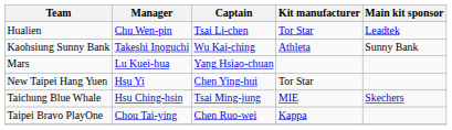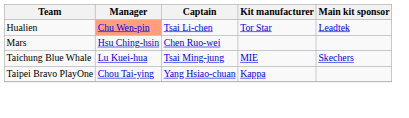Hualien | Manager: no background -> lightsalmon background
- row: Kaohsiung Sunny Bank | Takeshi Inoguchi | Wu Kai-ching | Athleta | Sunny Bank
Mars | Manager: Lu Kuei-hua -> Hsu Ching-hsin
Mars | Captain: Yang Hsiao-chuan -> Chen Ruo-wei
- row: New Taipei Hang Yuen | Hsu Yi | Chen Ying-hui | Tor Star
Taichung Blue Whale | Manager: Hsu Ching-hsin -> Lu Kuei-hua
Taipei Bravo PlayOne | Captain: Chen Ruo-wei -> Yang Hsiao-chuan
